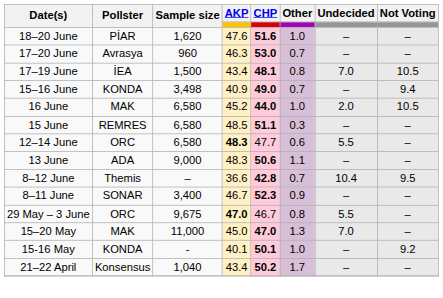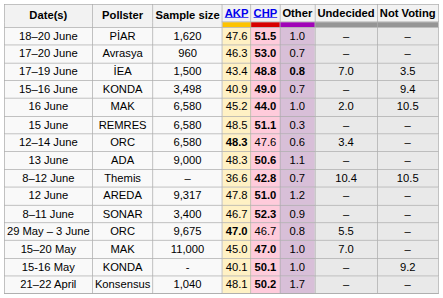18–20 June | CHP: 51.6 -> 51.5
17–19 June | CHP: 48.1 -> 48.8
17–19 June | Other: normal -> bold
17–19 June | Not Voting: 10.5 -> 3.5
12–14 June | CHP: 47.7 -> 47.6
12–14 June | Undecided: 5.5 -> 3.4
8–12 June | Not Voting: 9.5 -> 10.5
+ row: 12 June | AREDA | 9,317 | 47.8 | 51.0 | 1.2 | – | –
15–20 May | Other: 1.3 -> 1.0
21–22 April | AKP: 43.4 -> 48.1
